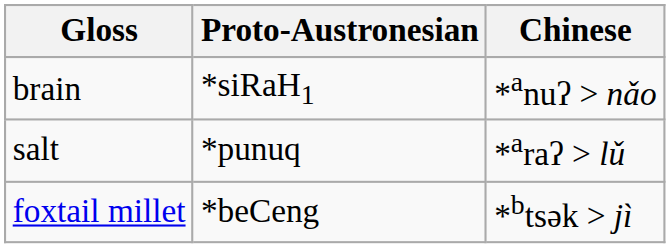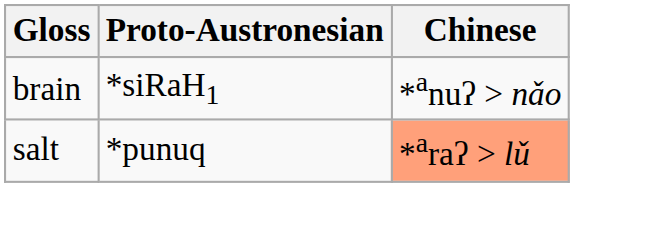salt | Chinese: no background -> lightsalmon background
- row: foxtail millet | *beCeng | *btsək > jì
